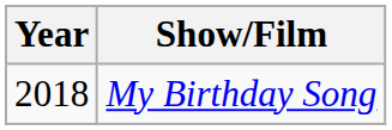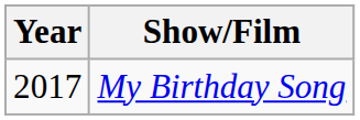My Birthday Song | Year: 2018 -> 2017
